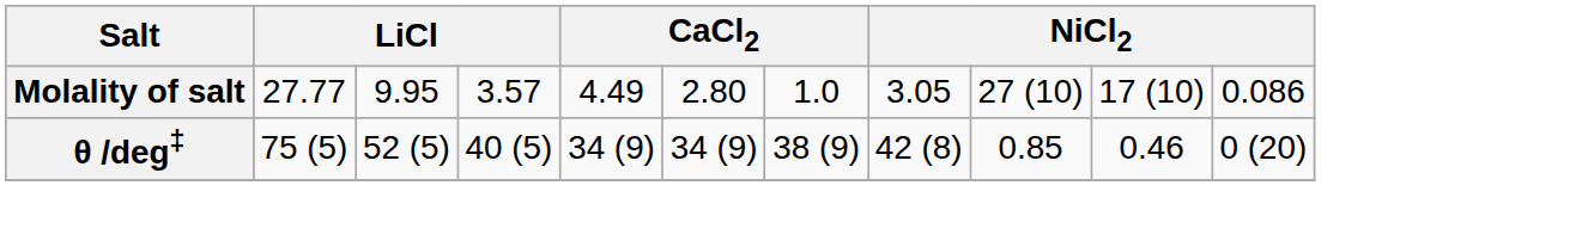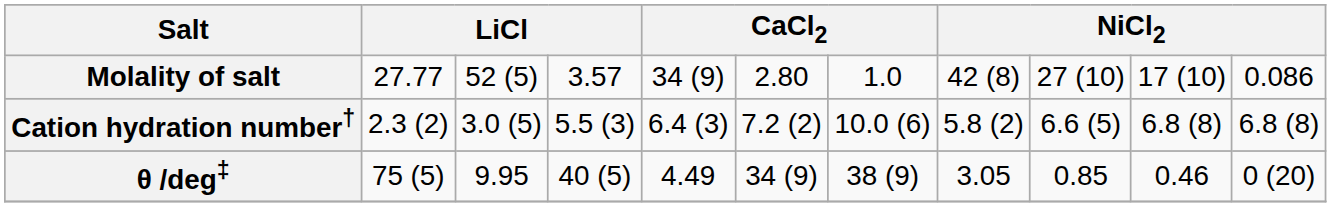Molality of salt | column 3: 9.95 -> 52 (5)
Molality of salt | column 5: 4.49 -> 34 (9)
Molality of salt | column 8: 3.05 -> 42 (8)
+ row: Cation hydration number† | 2.3 (2) | 3.0 (5) | 5.5 (3) | 6.4 (3) | 7.2 (2) | 10.0 (6) | 5.8 (2) | 6.6 (5) | 6.8 (8) | 6.8 (8)
θ /deg‡ | column 3: 52 (5) -> 9.95
θ /deg‡ | column 5: 34 (9) -> 4.49
θ /deg‡ | column 8: 42 (8) -> 3.05
